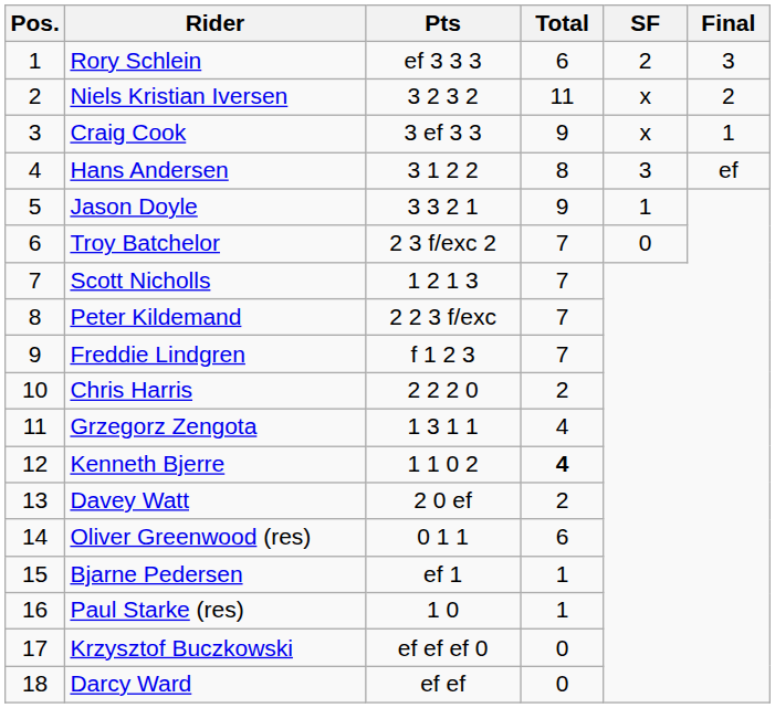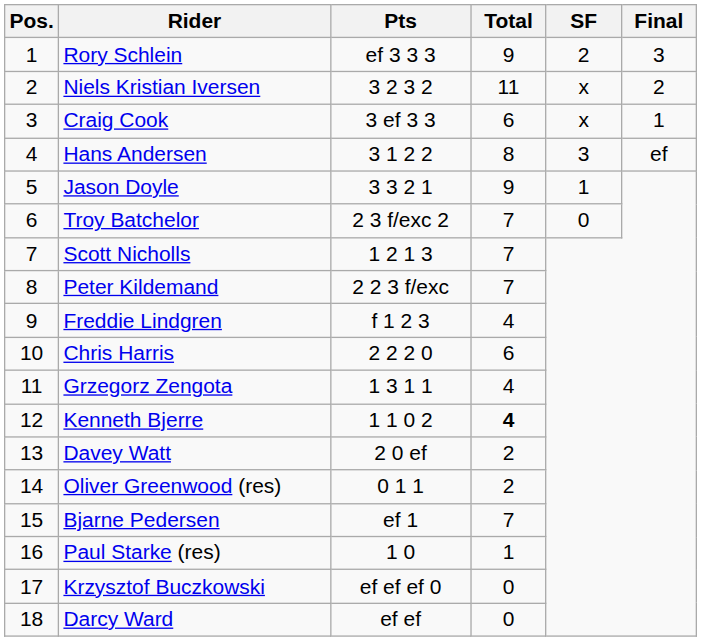Rory Schlein | Total: 6 -> 9
Craig Cook | Total: 9 -> 6
Freddie Lindgren | Total: 7 -> 4
Chris Harris | Total: 2 -> 6
Oliver Greenwood (res) | Total: 6 -> 2
Bjarne Pedersen | Total: 1 -> 7
